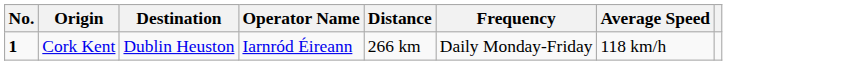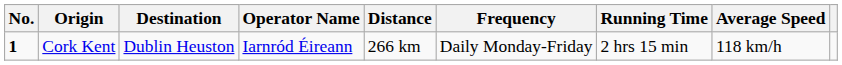+ column: Running Time | 2 hrs 15 min
